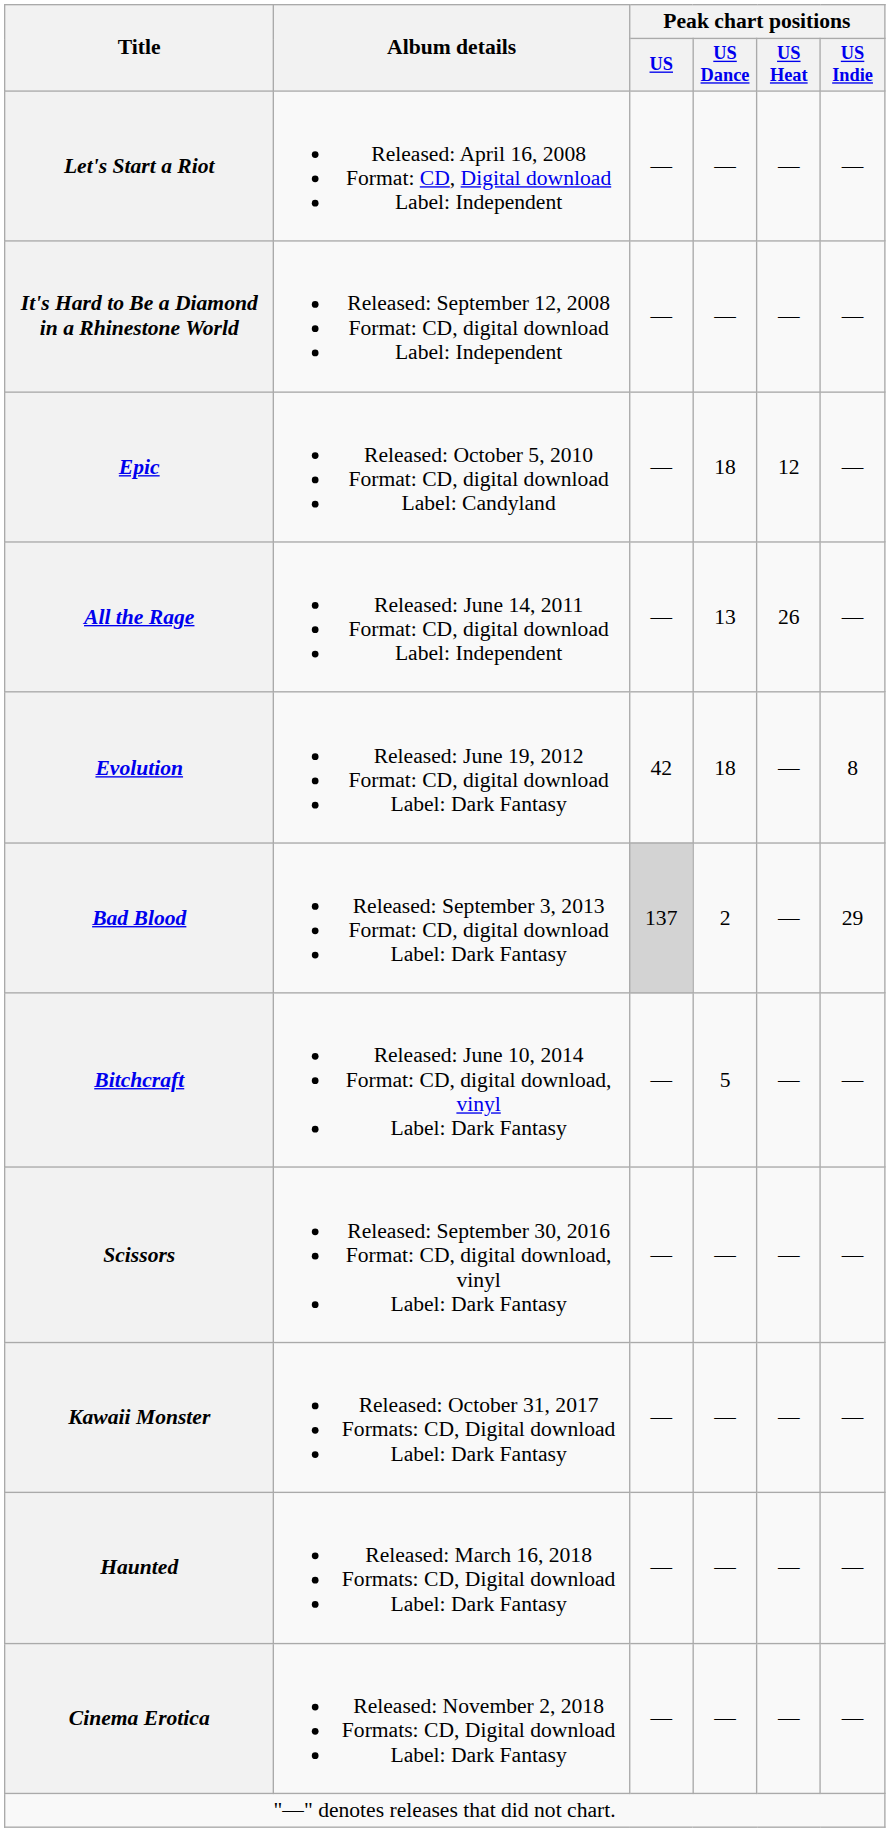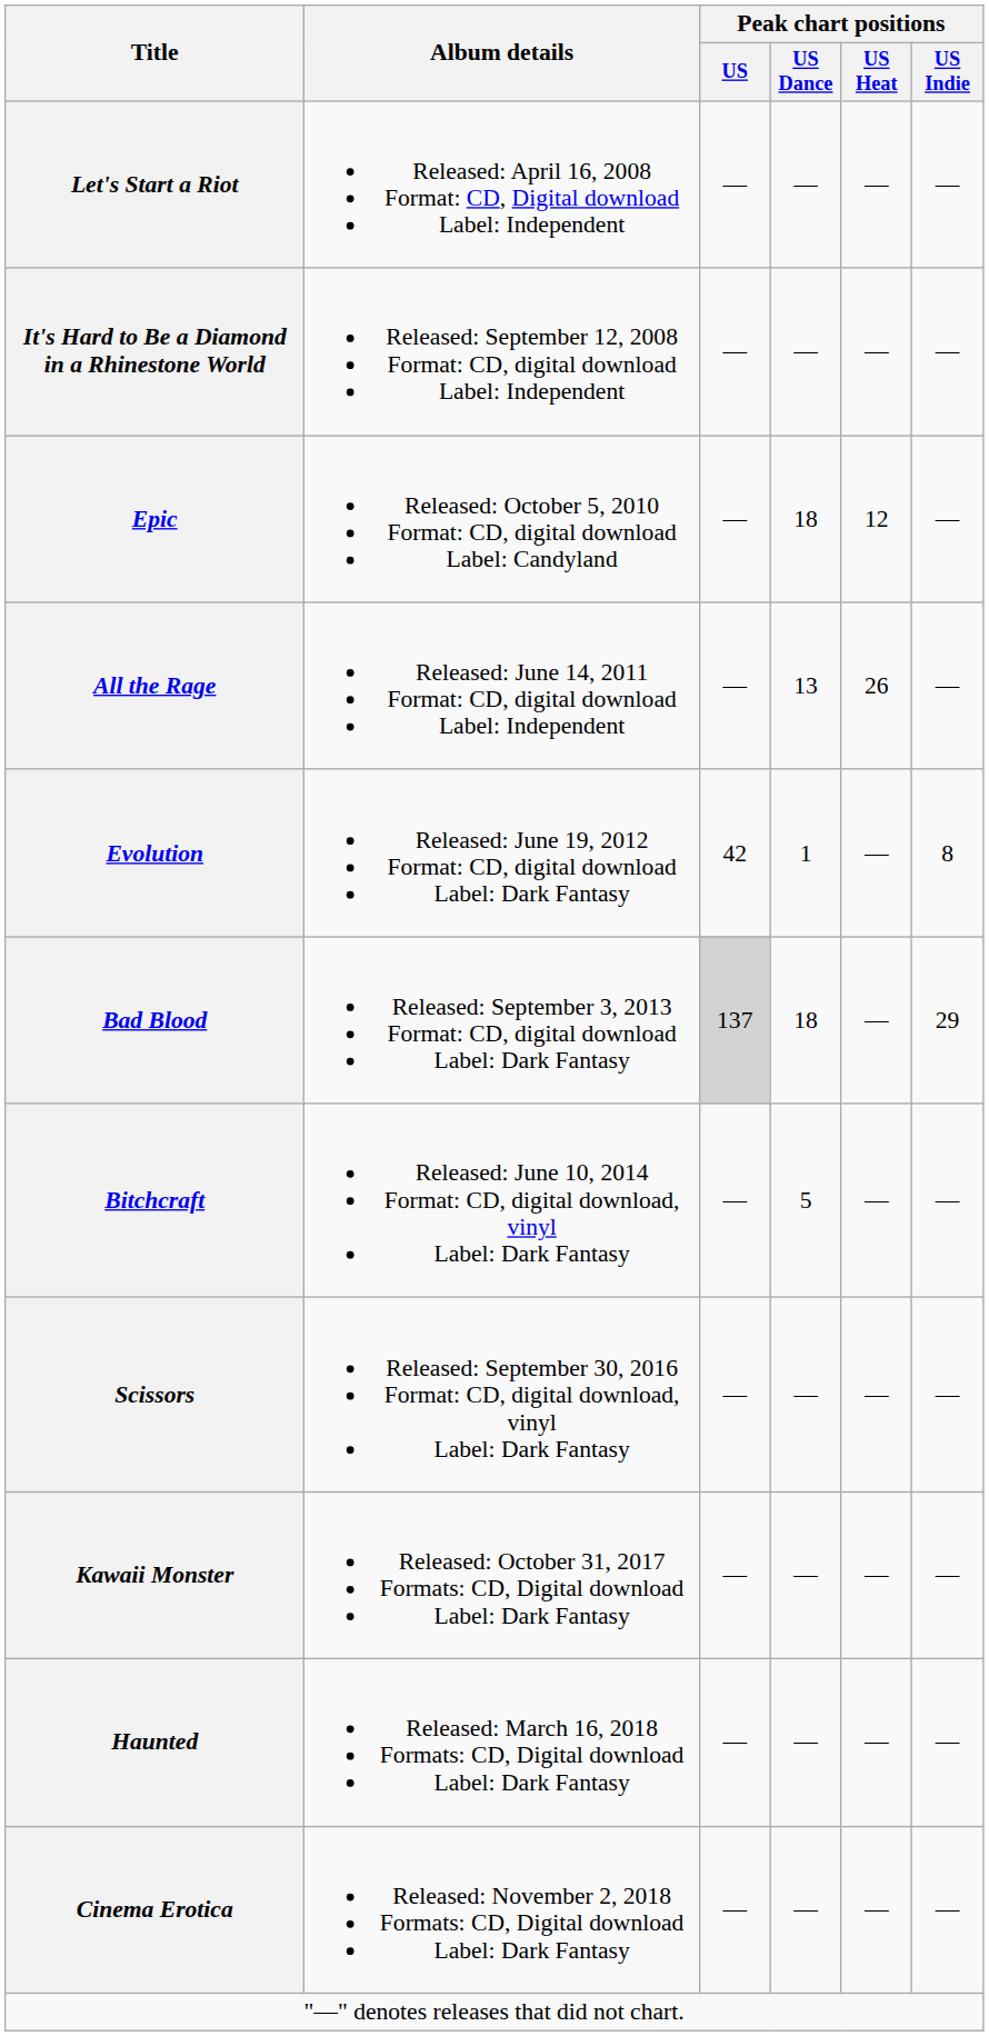Evolution | Peak chart positions / US Dance: 18 -> 1
Bad Blood | Peak chart positions / US Dance: 2 -> 18
